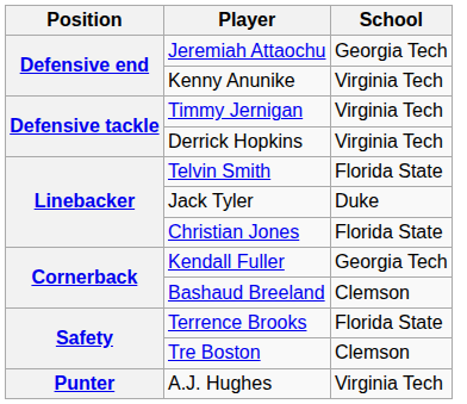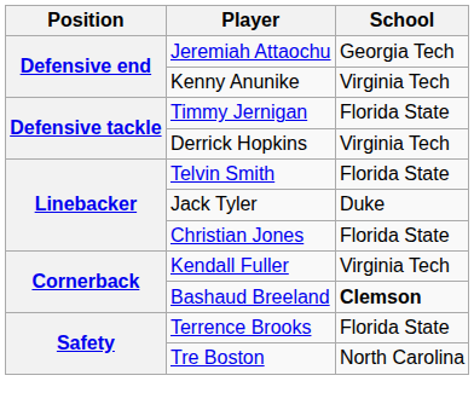Timmy Jernigan | School: Virginia Tech -> Florida State
Kendall Fuller | School: Georgia Tech -> Virginia Tech
Bashaud Breeland | School: normal -> bold
Tre Boston | School: Clemson -> North Carolina
- row: Punter | A.J. Hughes | Virginia Tech
